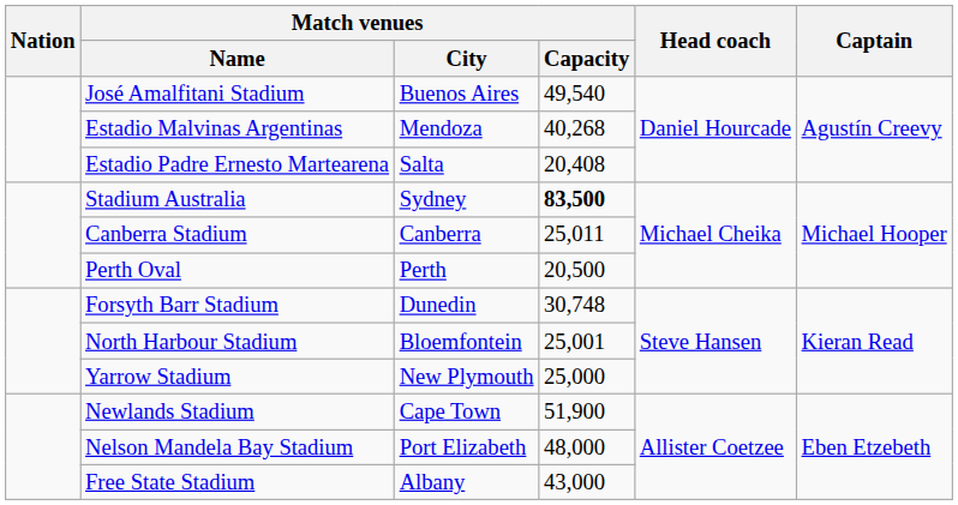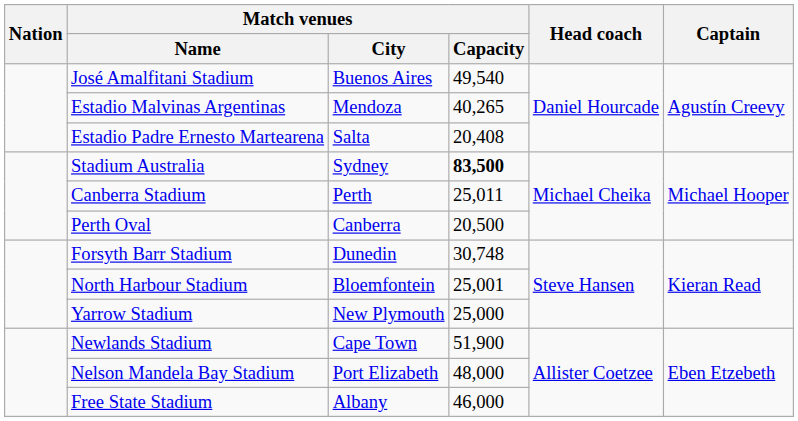Estadio Malvinas Argentinas | Match venues / Capacity: 40,268 -> 40,265
Canberra Stadium | Match venues / City: Canberra -> Perth
Perth Oval | Match venues / City: Perth -> Canberra
Free State Stadium | Match venues / Capacity: 43,000 -> 46,000
